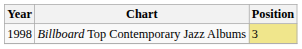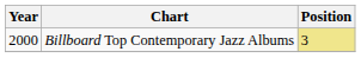Billboard Top Contemporary Jazz Albums | Year: 1998 -> 2000
